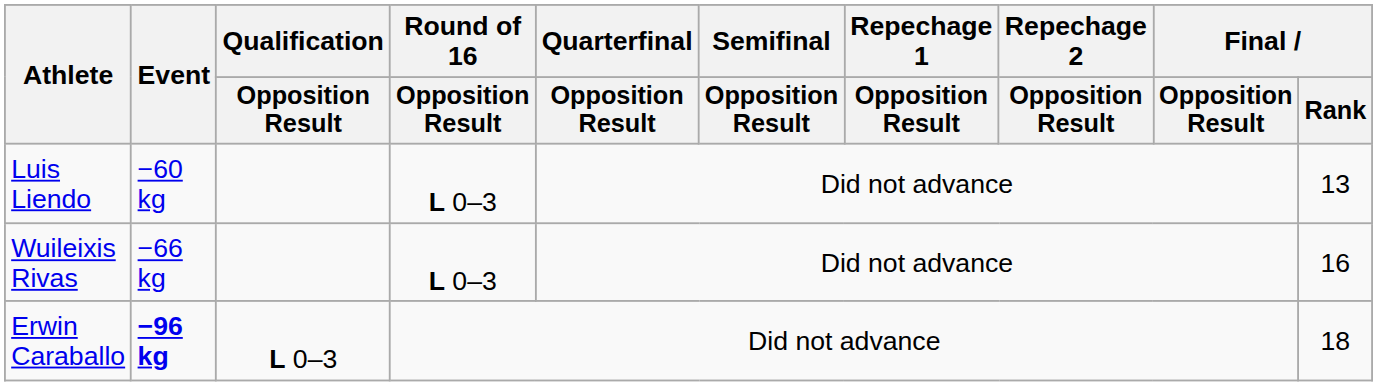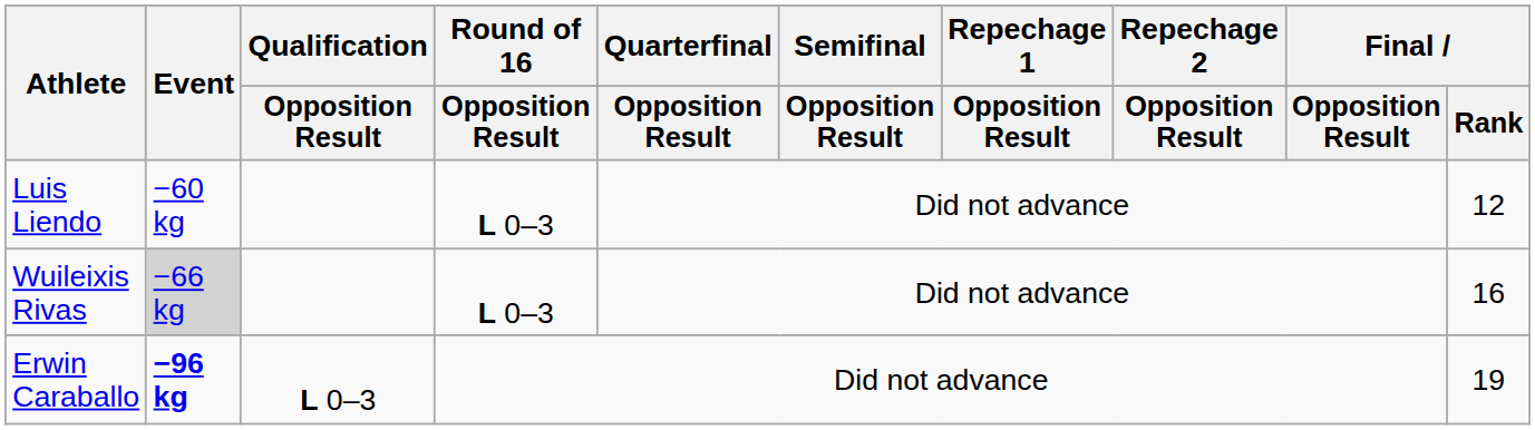Luis Liendo | Final / Rank: 13 -> 12
Wuileixis Rivas | Event: no background -> lightgrey background
Erwin Caraballo | Final / Rank: 18 -> 19
